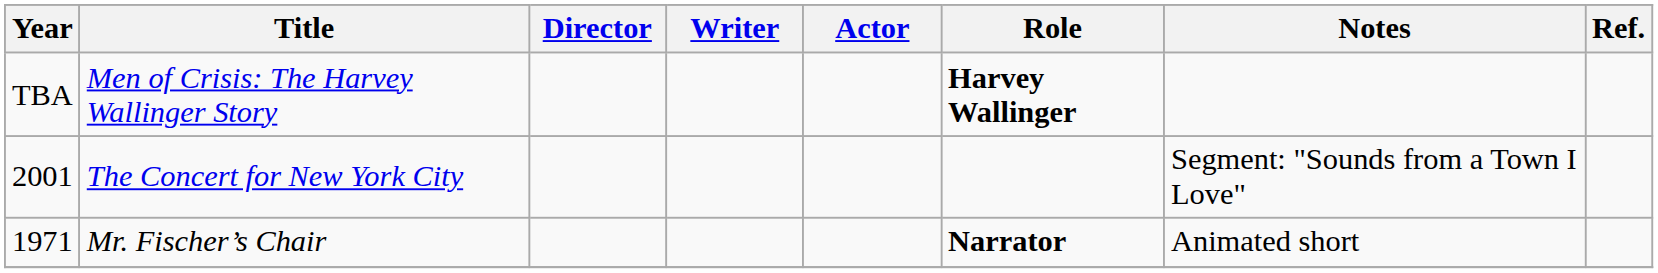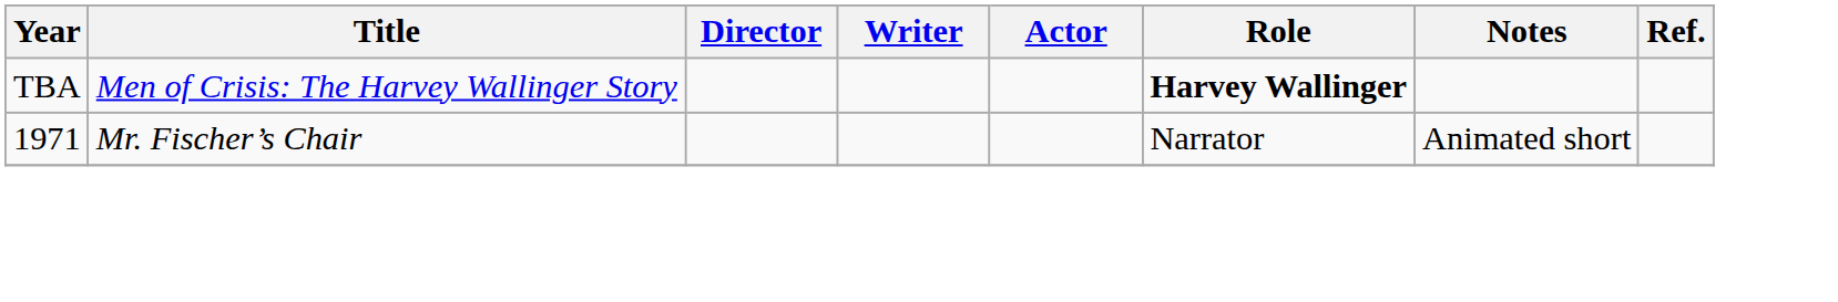- row: 2001 | The Concert for New York City | Segment: "Sounds from a Town I Love"
Mr. Fischer’s Chair | Role: bold -> normal
